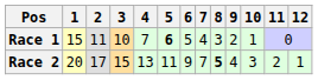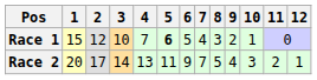Race 1 | 2: 11 -> 12
Race 2 | 3: 15 -> 14
Race 2 | 8: bold -> normal
